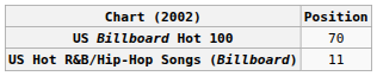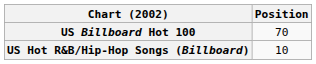US Hot R&B/Hip-Hop Songs (Billboard) | Position: 11 -> 10
